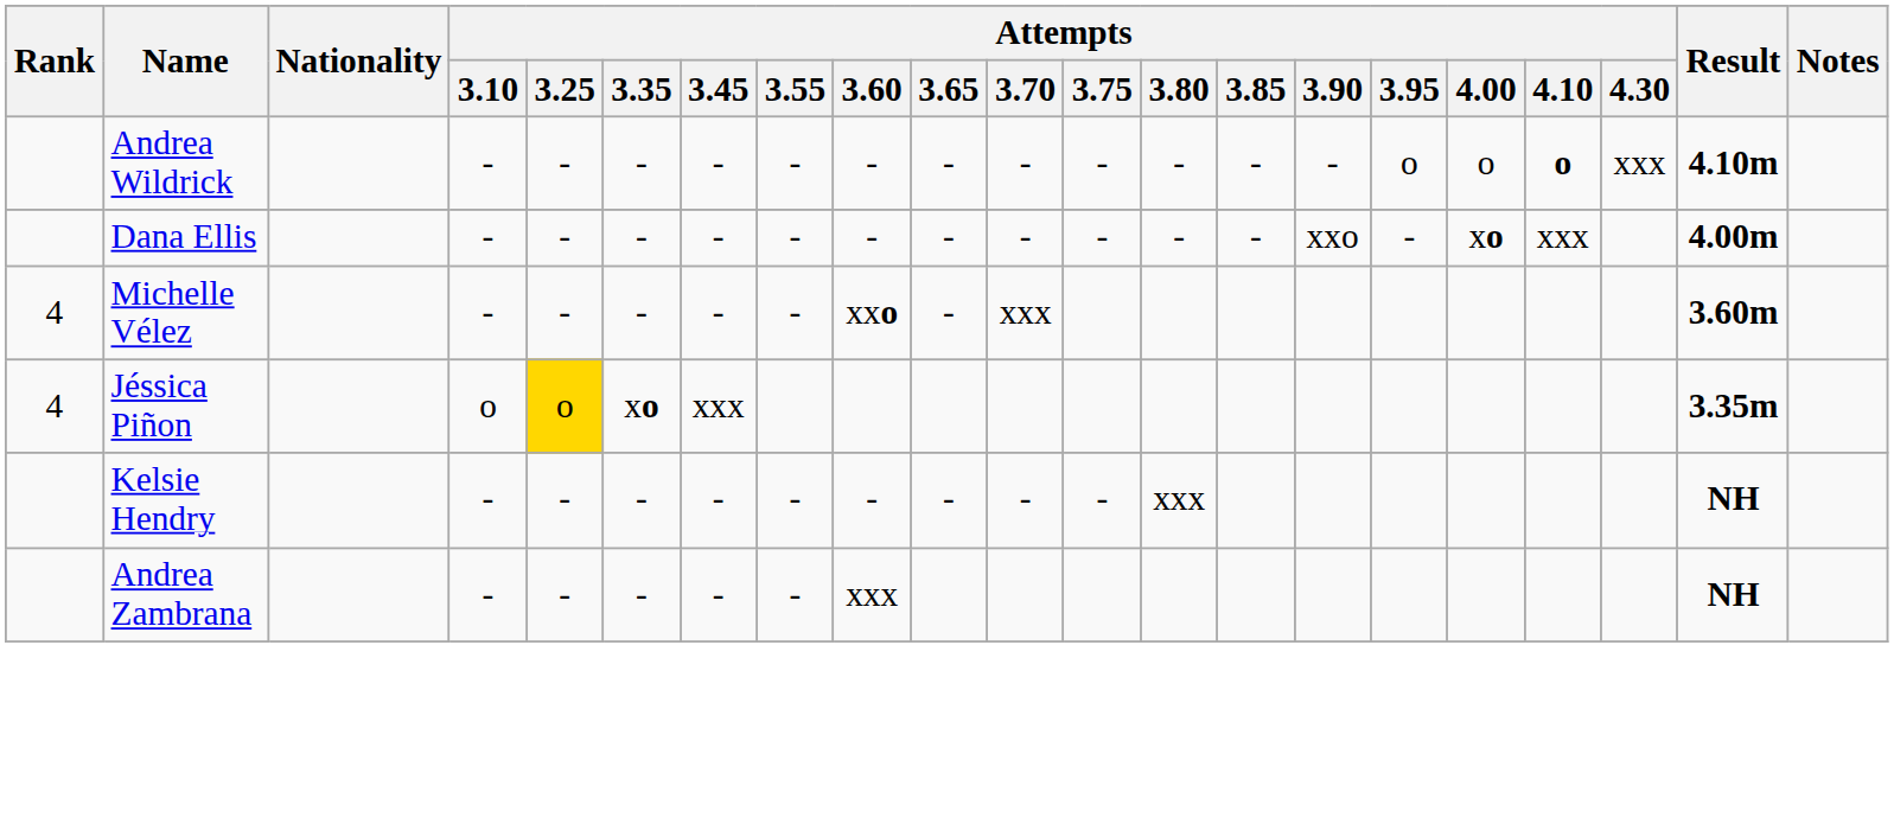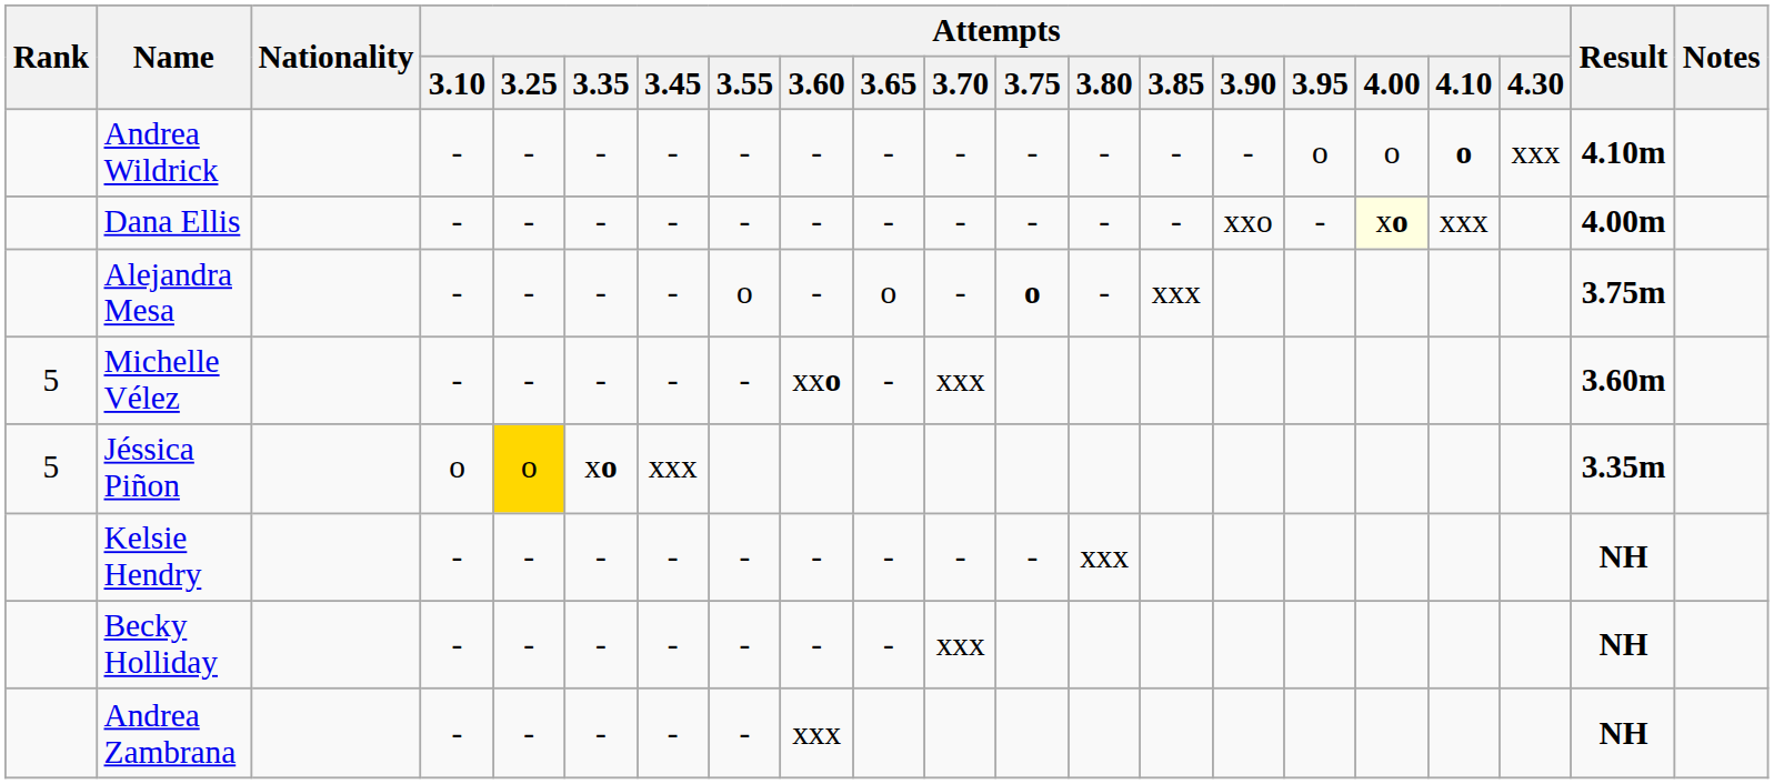Dana Ellis | Attempts / 4.00: no background -> lightyellow background
+ row: Alejandra Mesa | - | - | - | - | o | - | o | - | o | - | xxx | 3.75m
Michelle Vélez | Rank: 4 -> 5
Jéssica Piñon | Rank: 4 -> 5
+ row: Becky Holliday | - | - | - | - | - | - | - | xxx | NH
